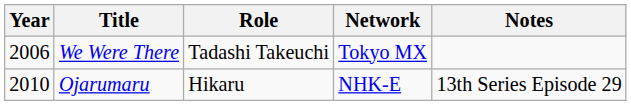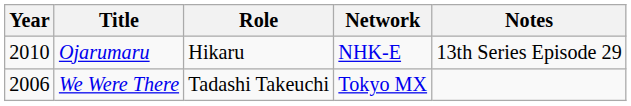rows swapped: We Were There <-> Ojarumaru
